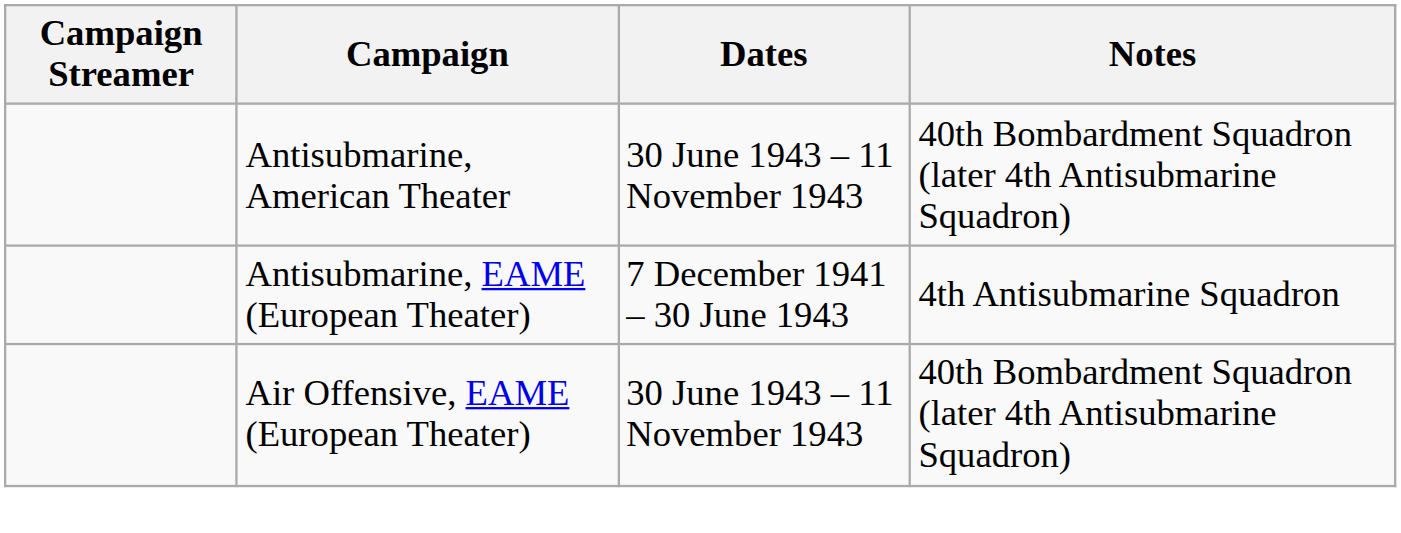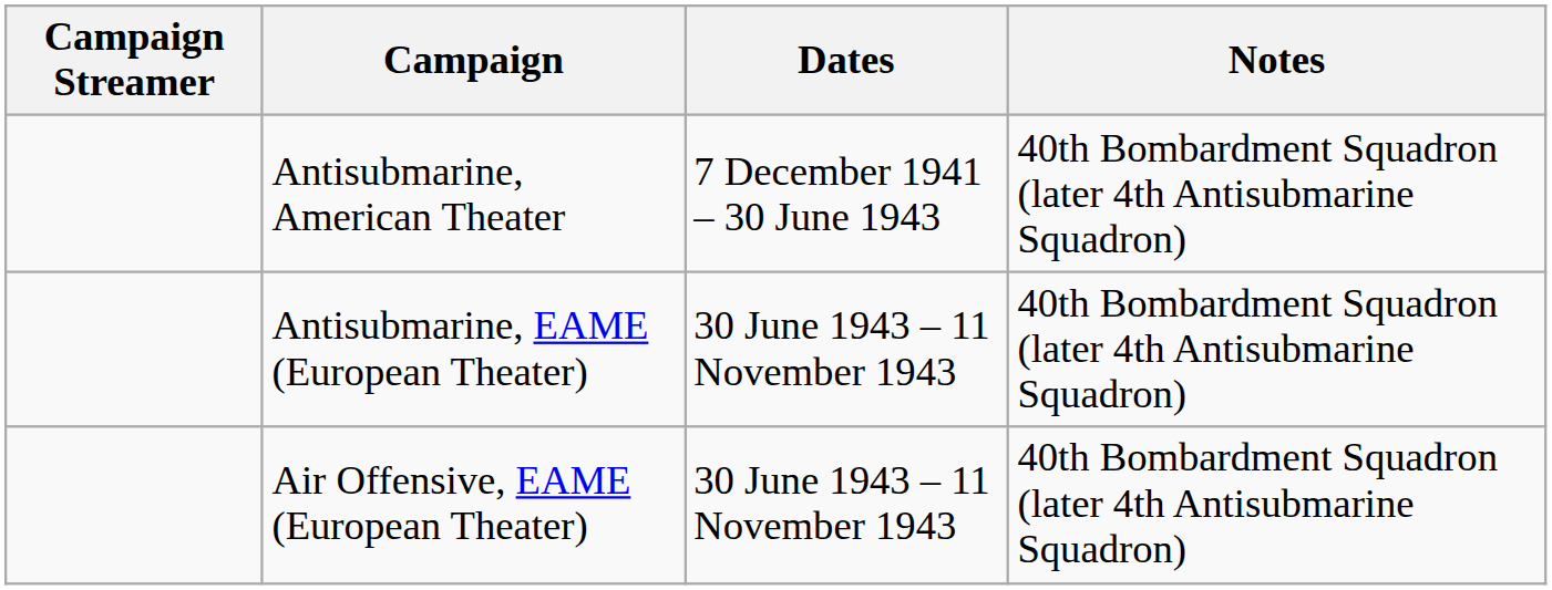Antisubmarine, American Theater | Dates: 30 June 1943 – 11 November 1943 -> 7 December 1941 – 30 June 1943
Antisubmarine, EAME (European Theater) | Dates: 7 December 1941 – 30 June 1943 -> 30 June 1943 – 11 November 1943
Antisubmarine, EAME (European Theater) | Notes: 4th Antisubmarine Squadron -> 40th Bombardment Squadron (later 4th Antisubmarine Squadron)
